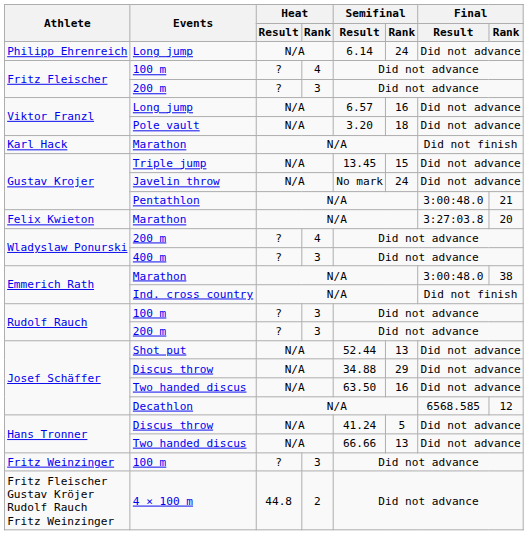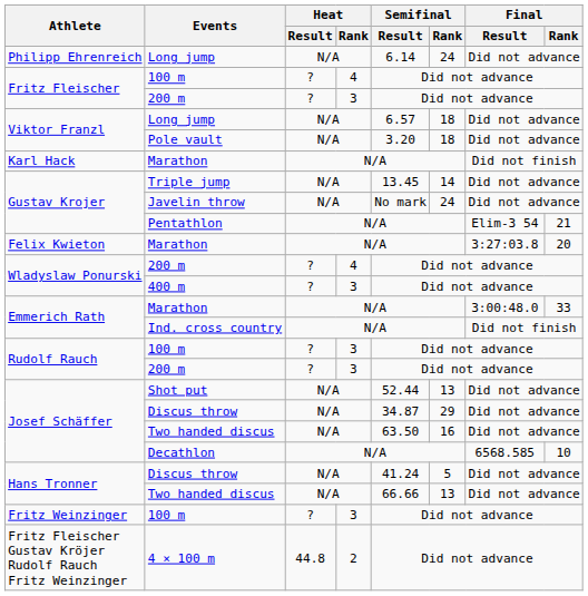Viktor Franzl / Long jump | Semifinal / Rank: 16 -> 18
Triple jump | Semifinal / Rank: 15 -> 14
Pentathlon | Final / Result: 3:00:48.0 -> Elim-3 54
Emmerich Rath / Marathon | Final / Rank: 38 -> 33
Josef Schäffer / Discus throw | Semifinal / Result: 34.88 -> 34.87
Decathlon | Final / Rank: 12 -> 10
